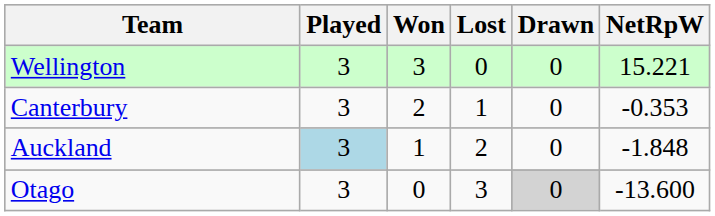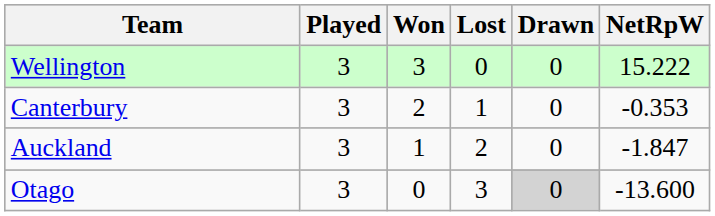Wellington | NetRpW: 15.221 -> 15.222
Auckland | Played: lightblue background -> no background
Auckland | NetRpW: -1.848 -> -1.847
